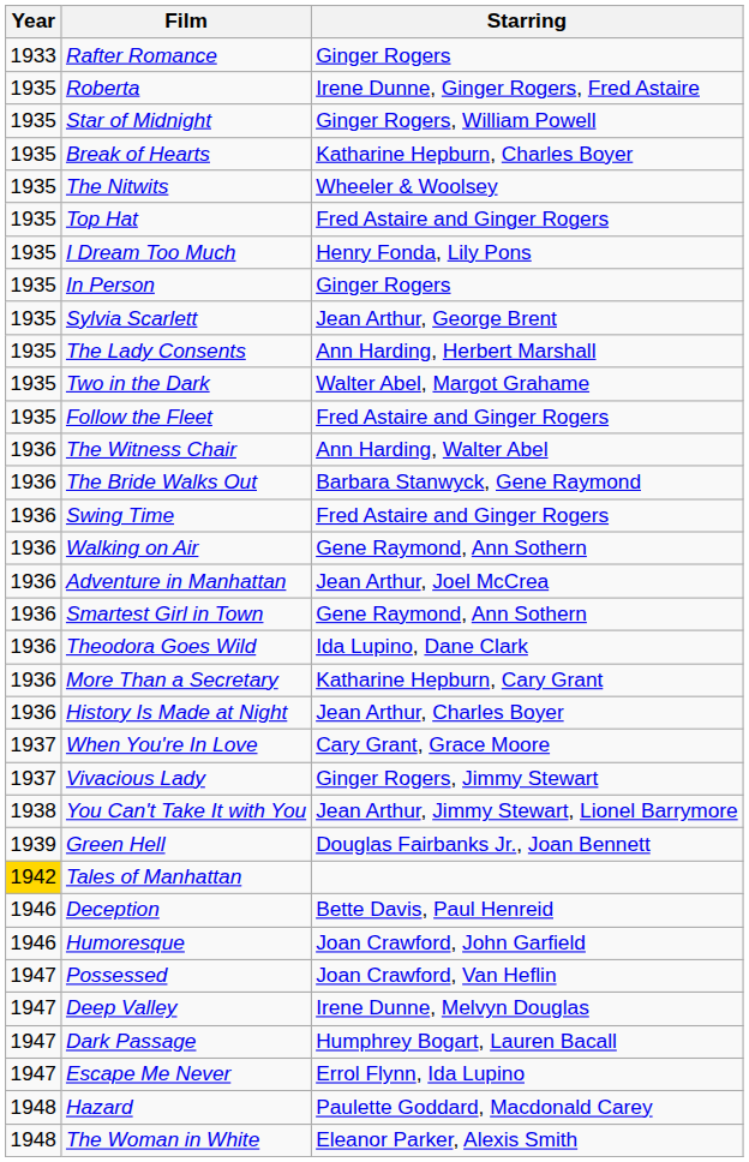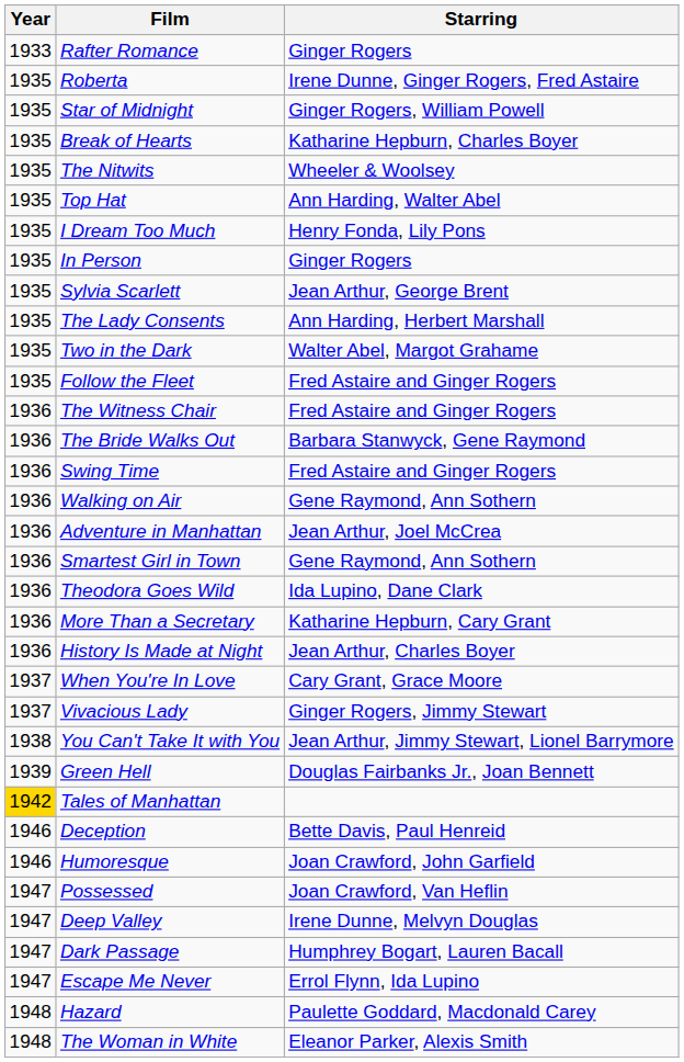Top Hat | Starring: Fred Astaire and Ginger Rogers -> Ann Harding, Walter Abel
The Witness Chair | Starring: Ann Harding, Walter Abel -> Fred Astaire and Ginger Rogers
